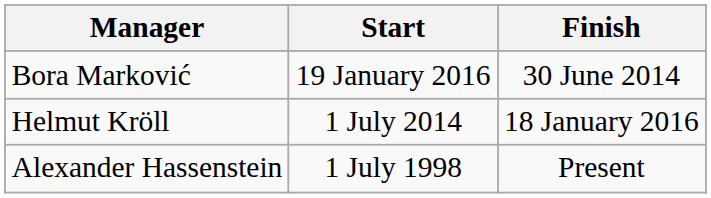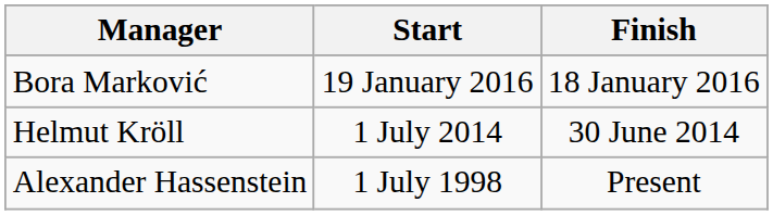Bora Marković | Finish: 30 June 2014 -> 18 January 2016
Helmut Kröll | Finish: 18 January 2016 -> 30 June 2014
